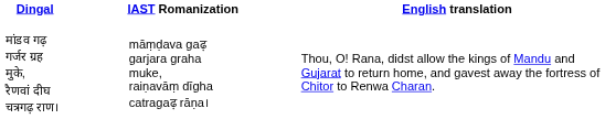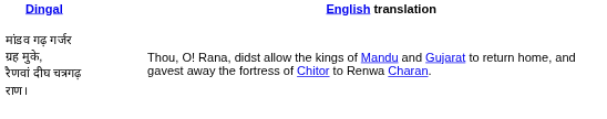- column: IAST Romanization | māṃḍava gaढ़ garjara graha muke, raiṇavāṃ dīgha catragaढ़ rāṇa।
